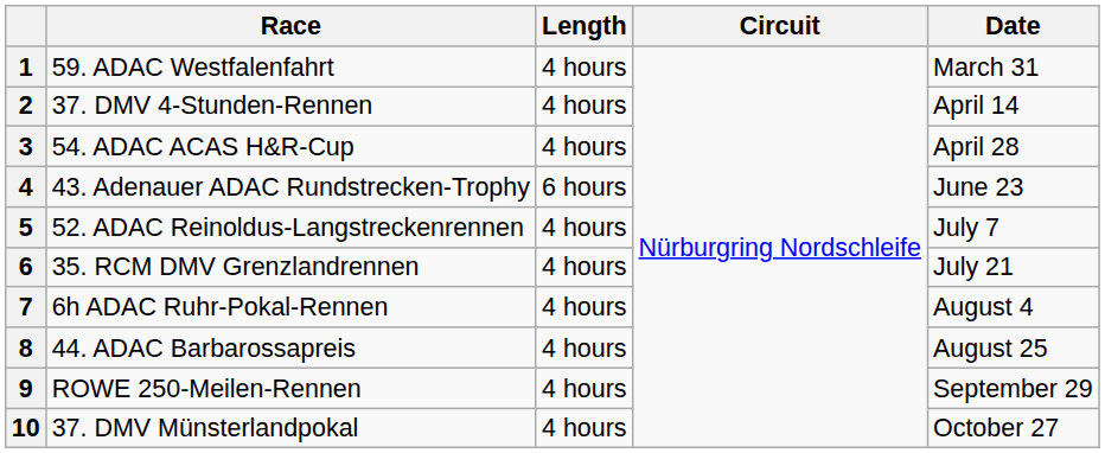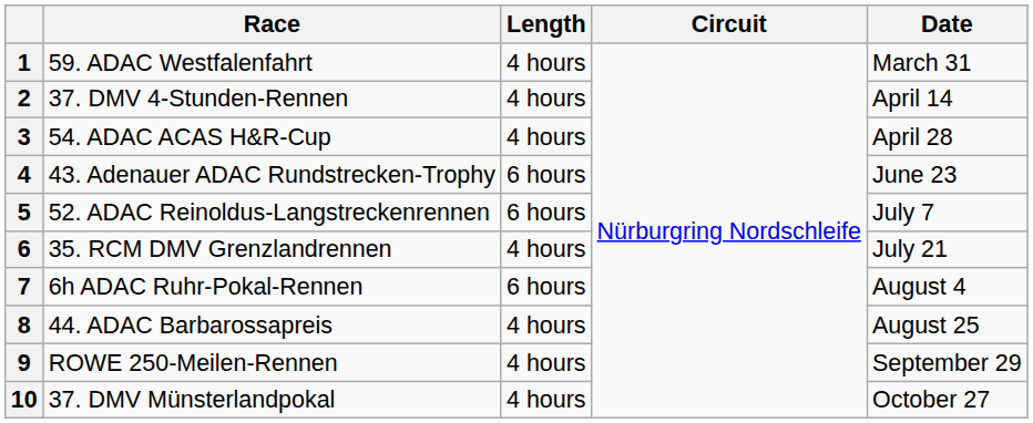5 | Length: 4 hours -> 6 hours
7 | Length: 4 hours -> 6 hours
